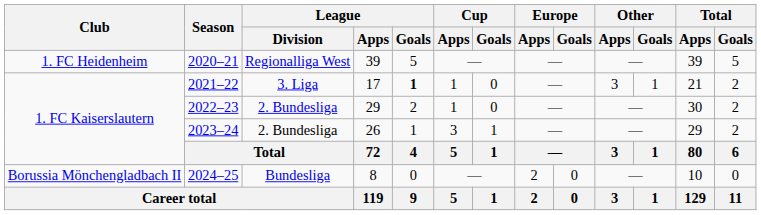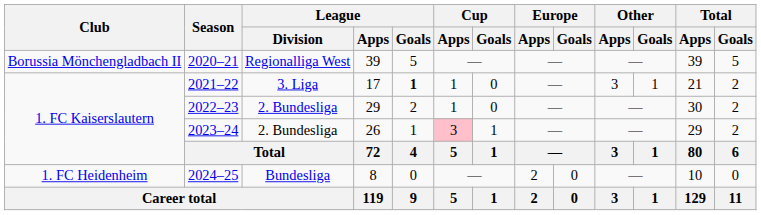2020–21 | Club: 1. FC Heidenheim -> Borussia Mönchengladbach II
2023–24 | Cup / Apps: no background -> pink background
2024–25 | Club: Borussia Mönchengladbach II -> 1. FC Heidenheim
